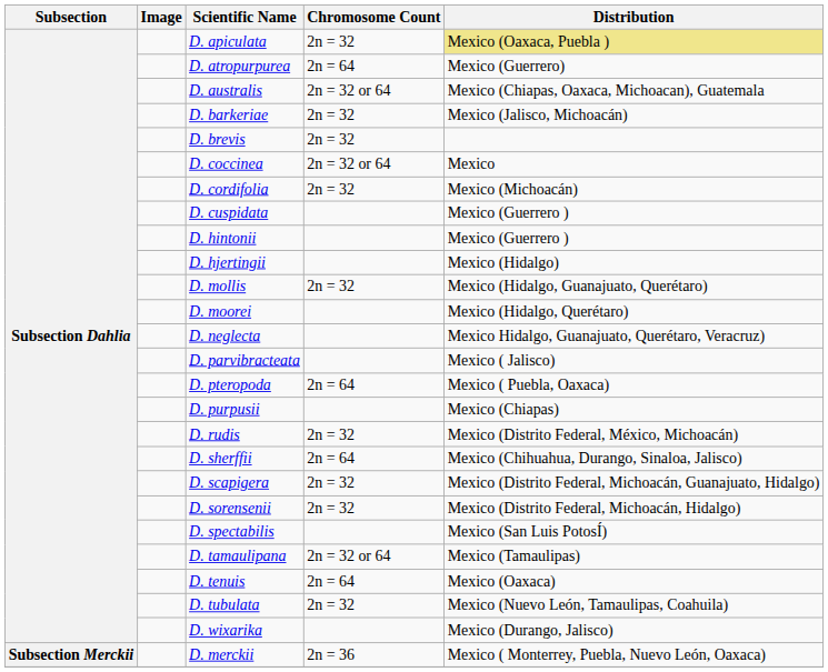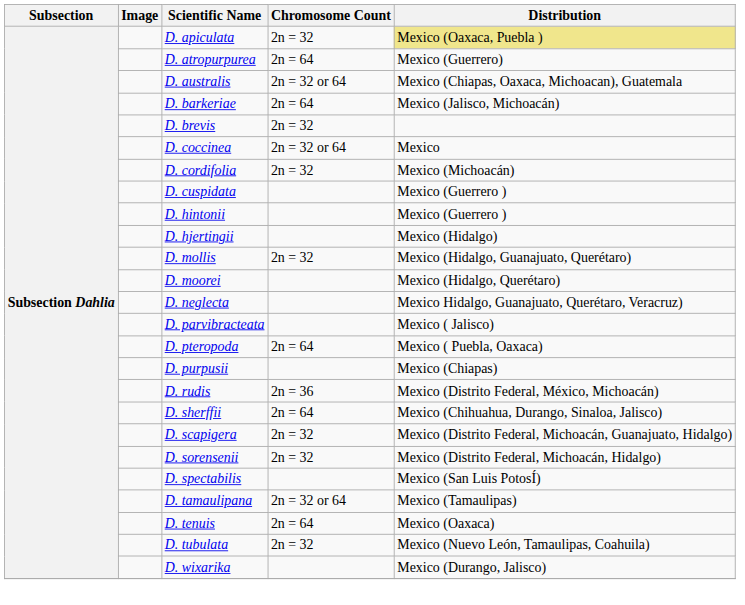D. barkeriae | Chromosome Count: 2n = 32 -> 2n = 64
D. rudis | Chromosome Count: 2n = 32 -> 2n = 36
- row: Subsection Merckii | D. merckii | 2n = 36 | Mexico ( Monterrey, Puebla, Nuevo León, Oaxaca)
